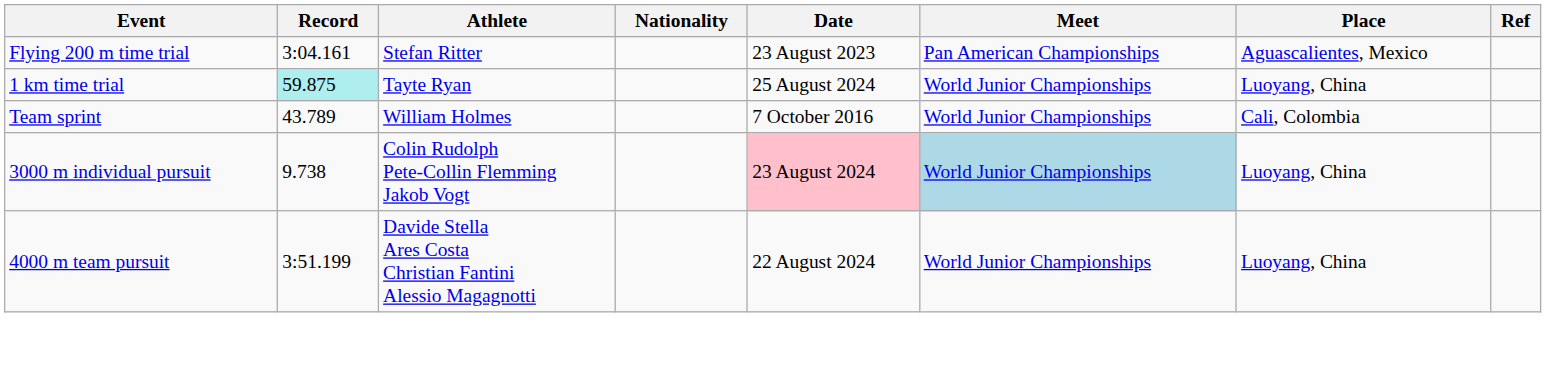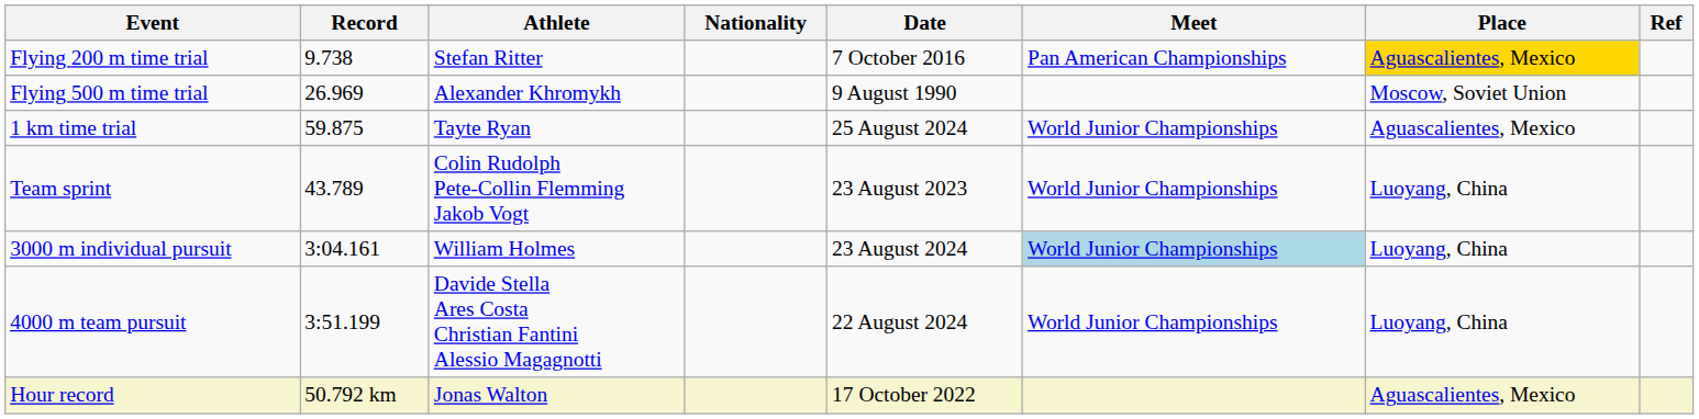Flying 200 m time trial | Record: 3:04.161 -> 9.738
Flying 200 m time trial | Date: 23 August 2023 -> 7 October 2016
Flying 200 m time trial | Place: no background -> gold background
+ row: Flying 500 m time trial | 26.969 | Alexander Khromykh | 9 August 1990 | Moscow, Soviet Union
1 km time trial | Record: paleturquoise background -> no background
1 km time trial | Place: Luoyang, China -> Aguascalientes, Mexico
Team sprint | Athlete: William Holmes -> Colin Rudolph Pete-Collin Flemming Jakob Vogt
Team sprint | Date: 7 October 2016 -> 23 August 2023
Team sprint | Place: Cali, Colombia -> Luoyang, China
3000 m individual pursuit | Record: 9.738 -> 3:04.161
3000 m individual pursuit | Athlete: Colin Rudolph Pete-Collin Flemming Jakob Vogt -> William Holmes
3000 m individual pursuit | Date: pink background -> no background
+ row: Hour record | 50.792 km | Jonas Walton | 17 October 2022 | Aguascalientes, Mexico
